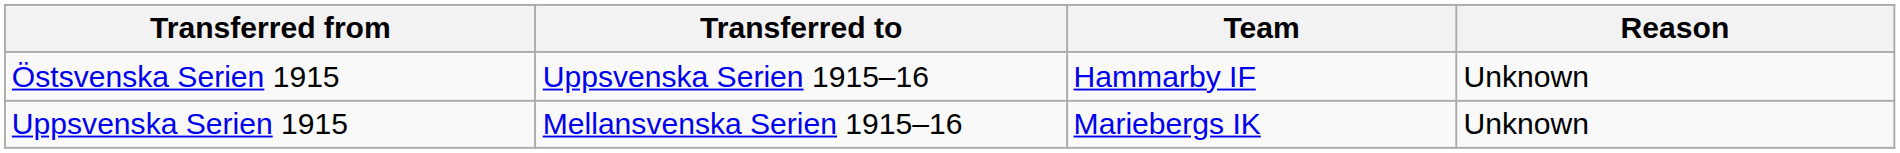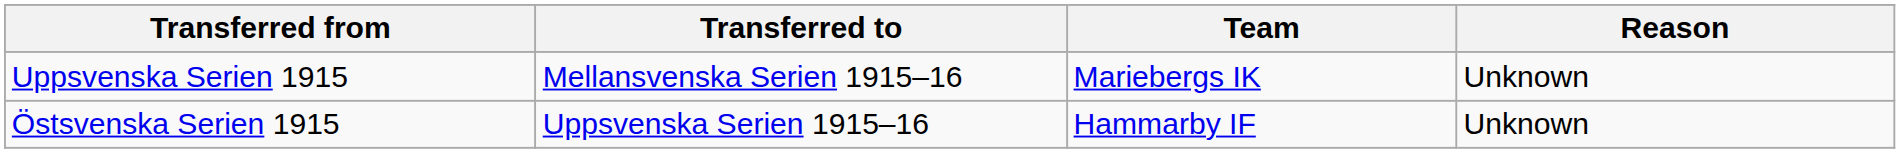rows swapped: Östsvenska Serien 1915 <-> Uppsvenska Serien 1915
